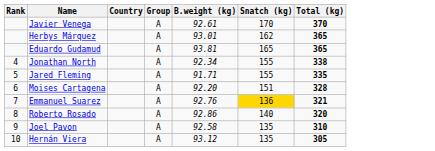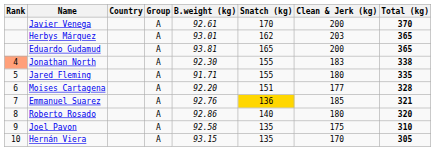+ column: Clean & Jerk (kg) | 200 | 203 | 200 | 183 | 180 | 177 | 185 | 180 | 175 | 170
Jonathan North | Rank: no background -> lightsalmon background
Jonathan North | B.weight (kg): 92.34 -> 92.30
Hernán Viera | B.weight (kg): 93.12 -> 93.15
